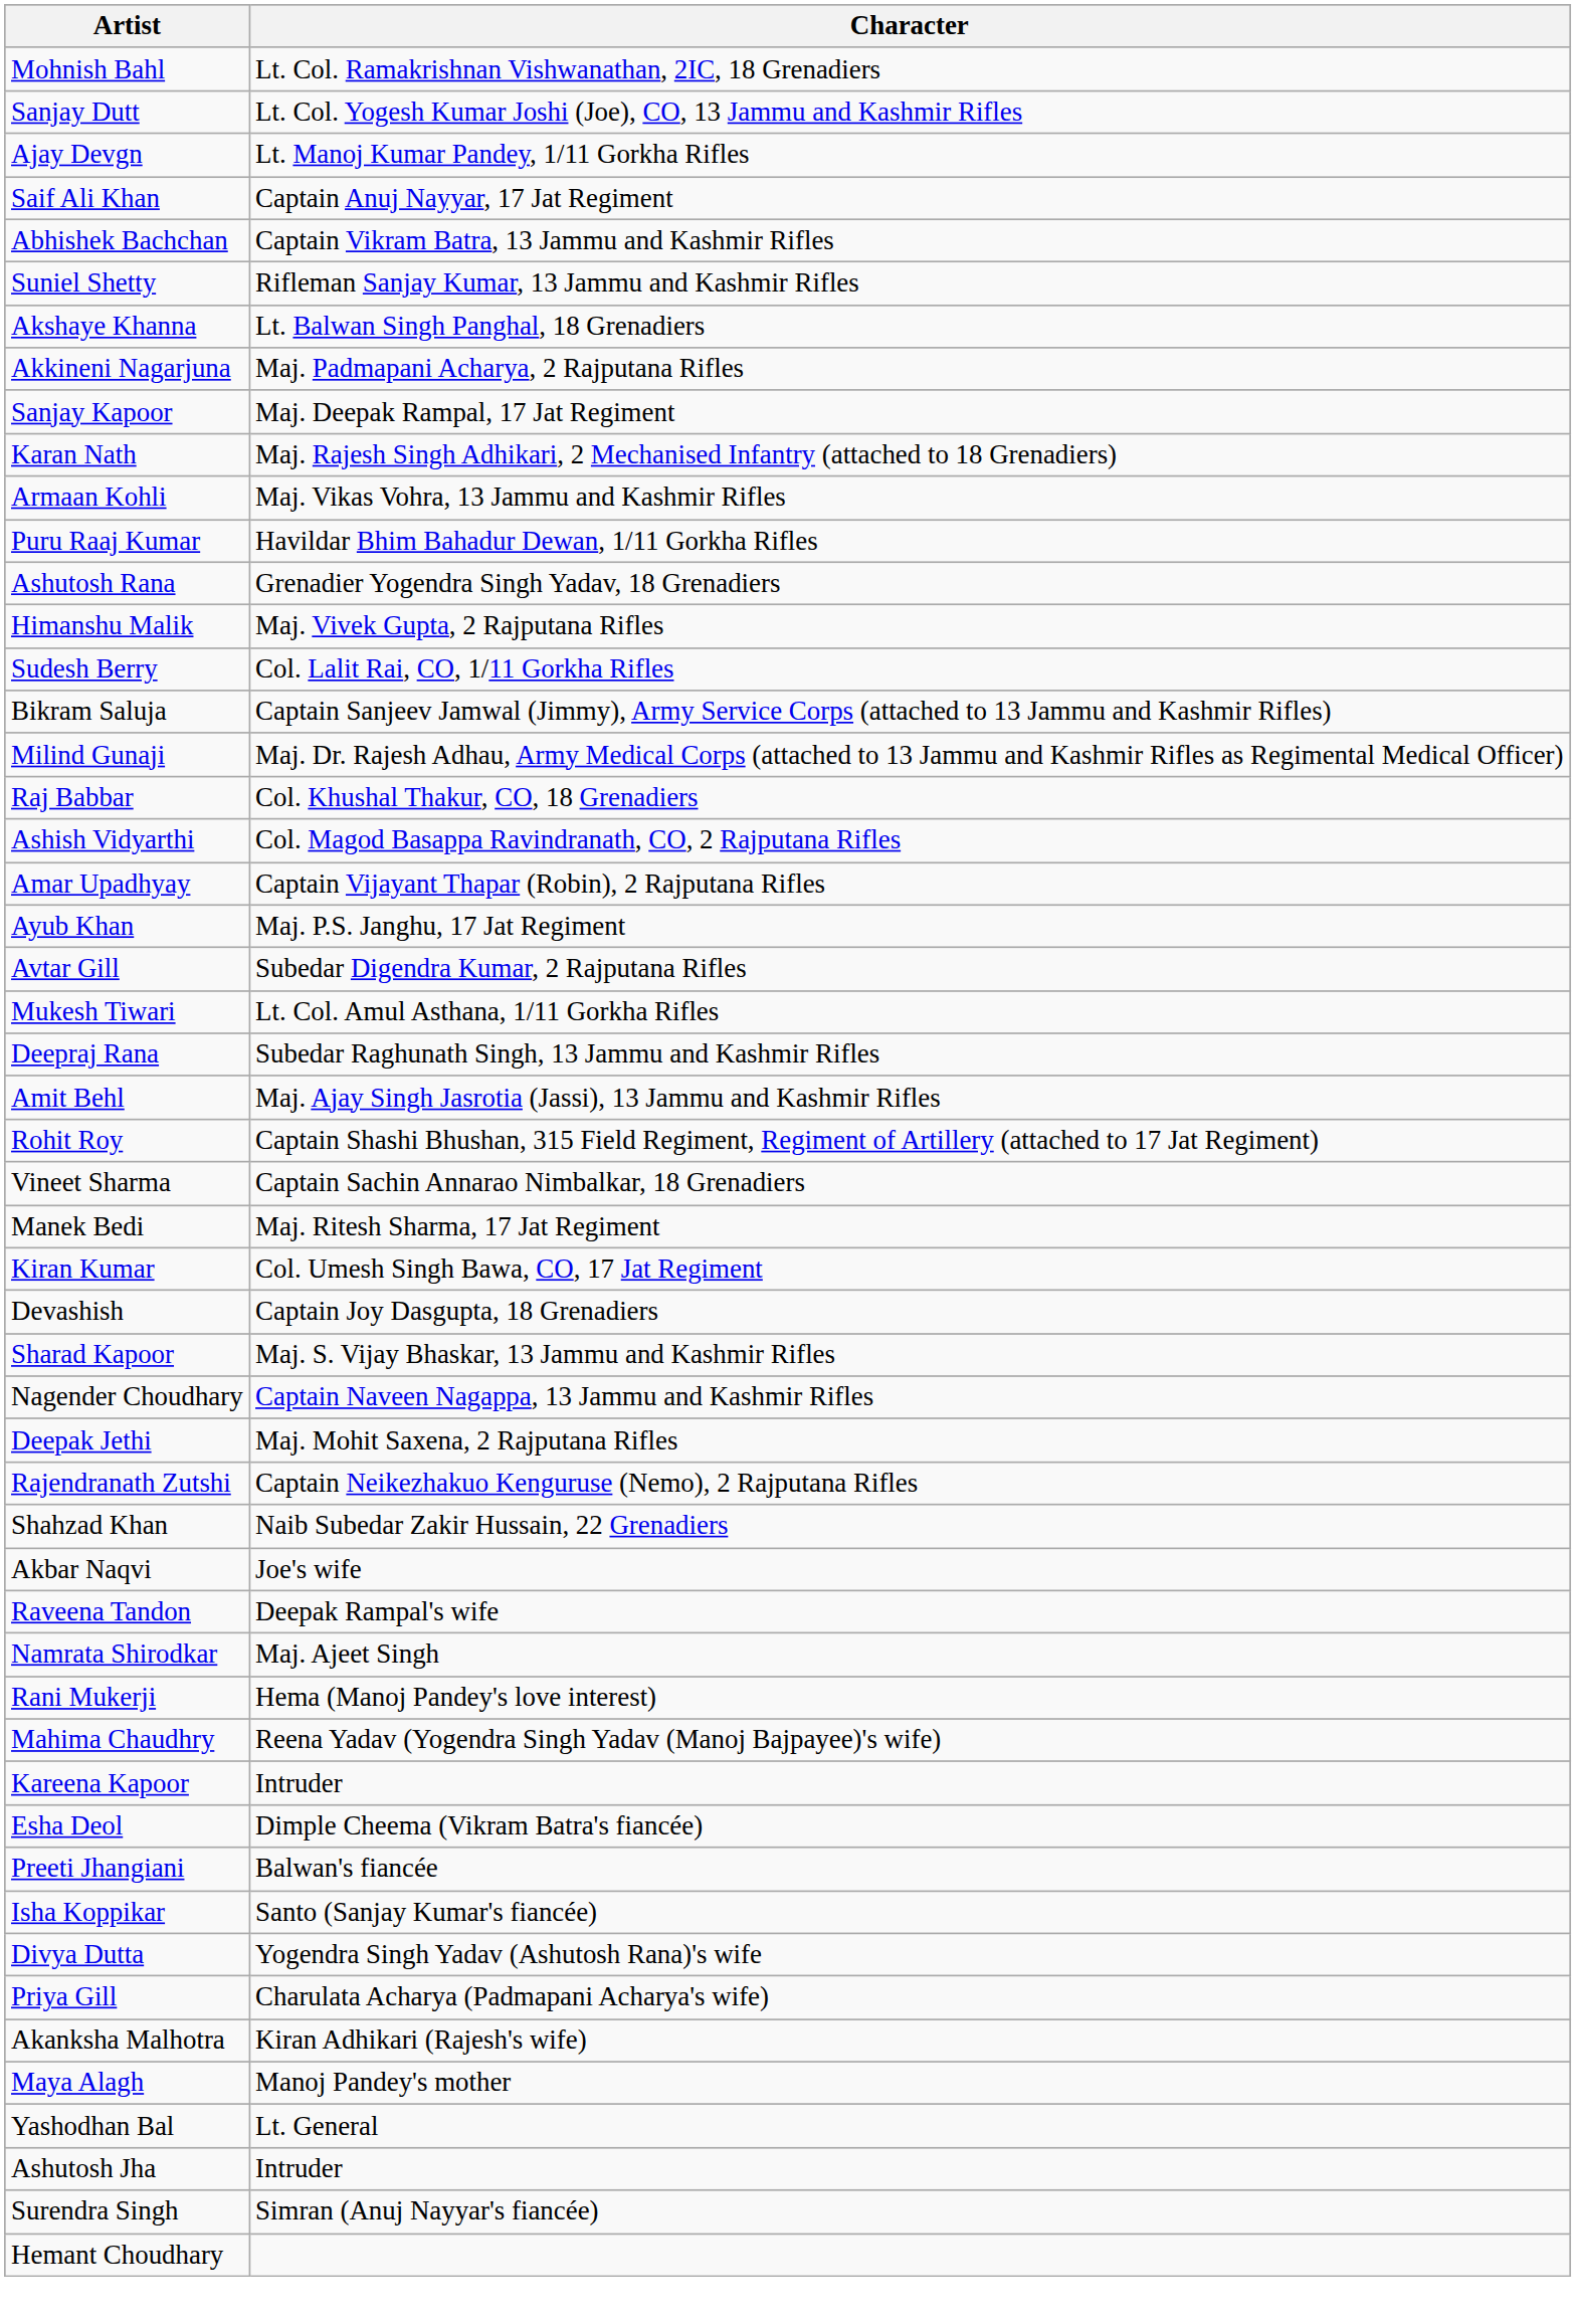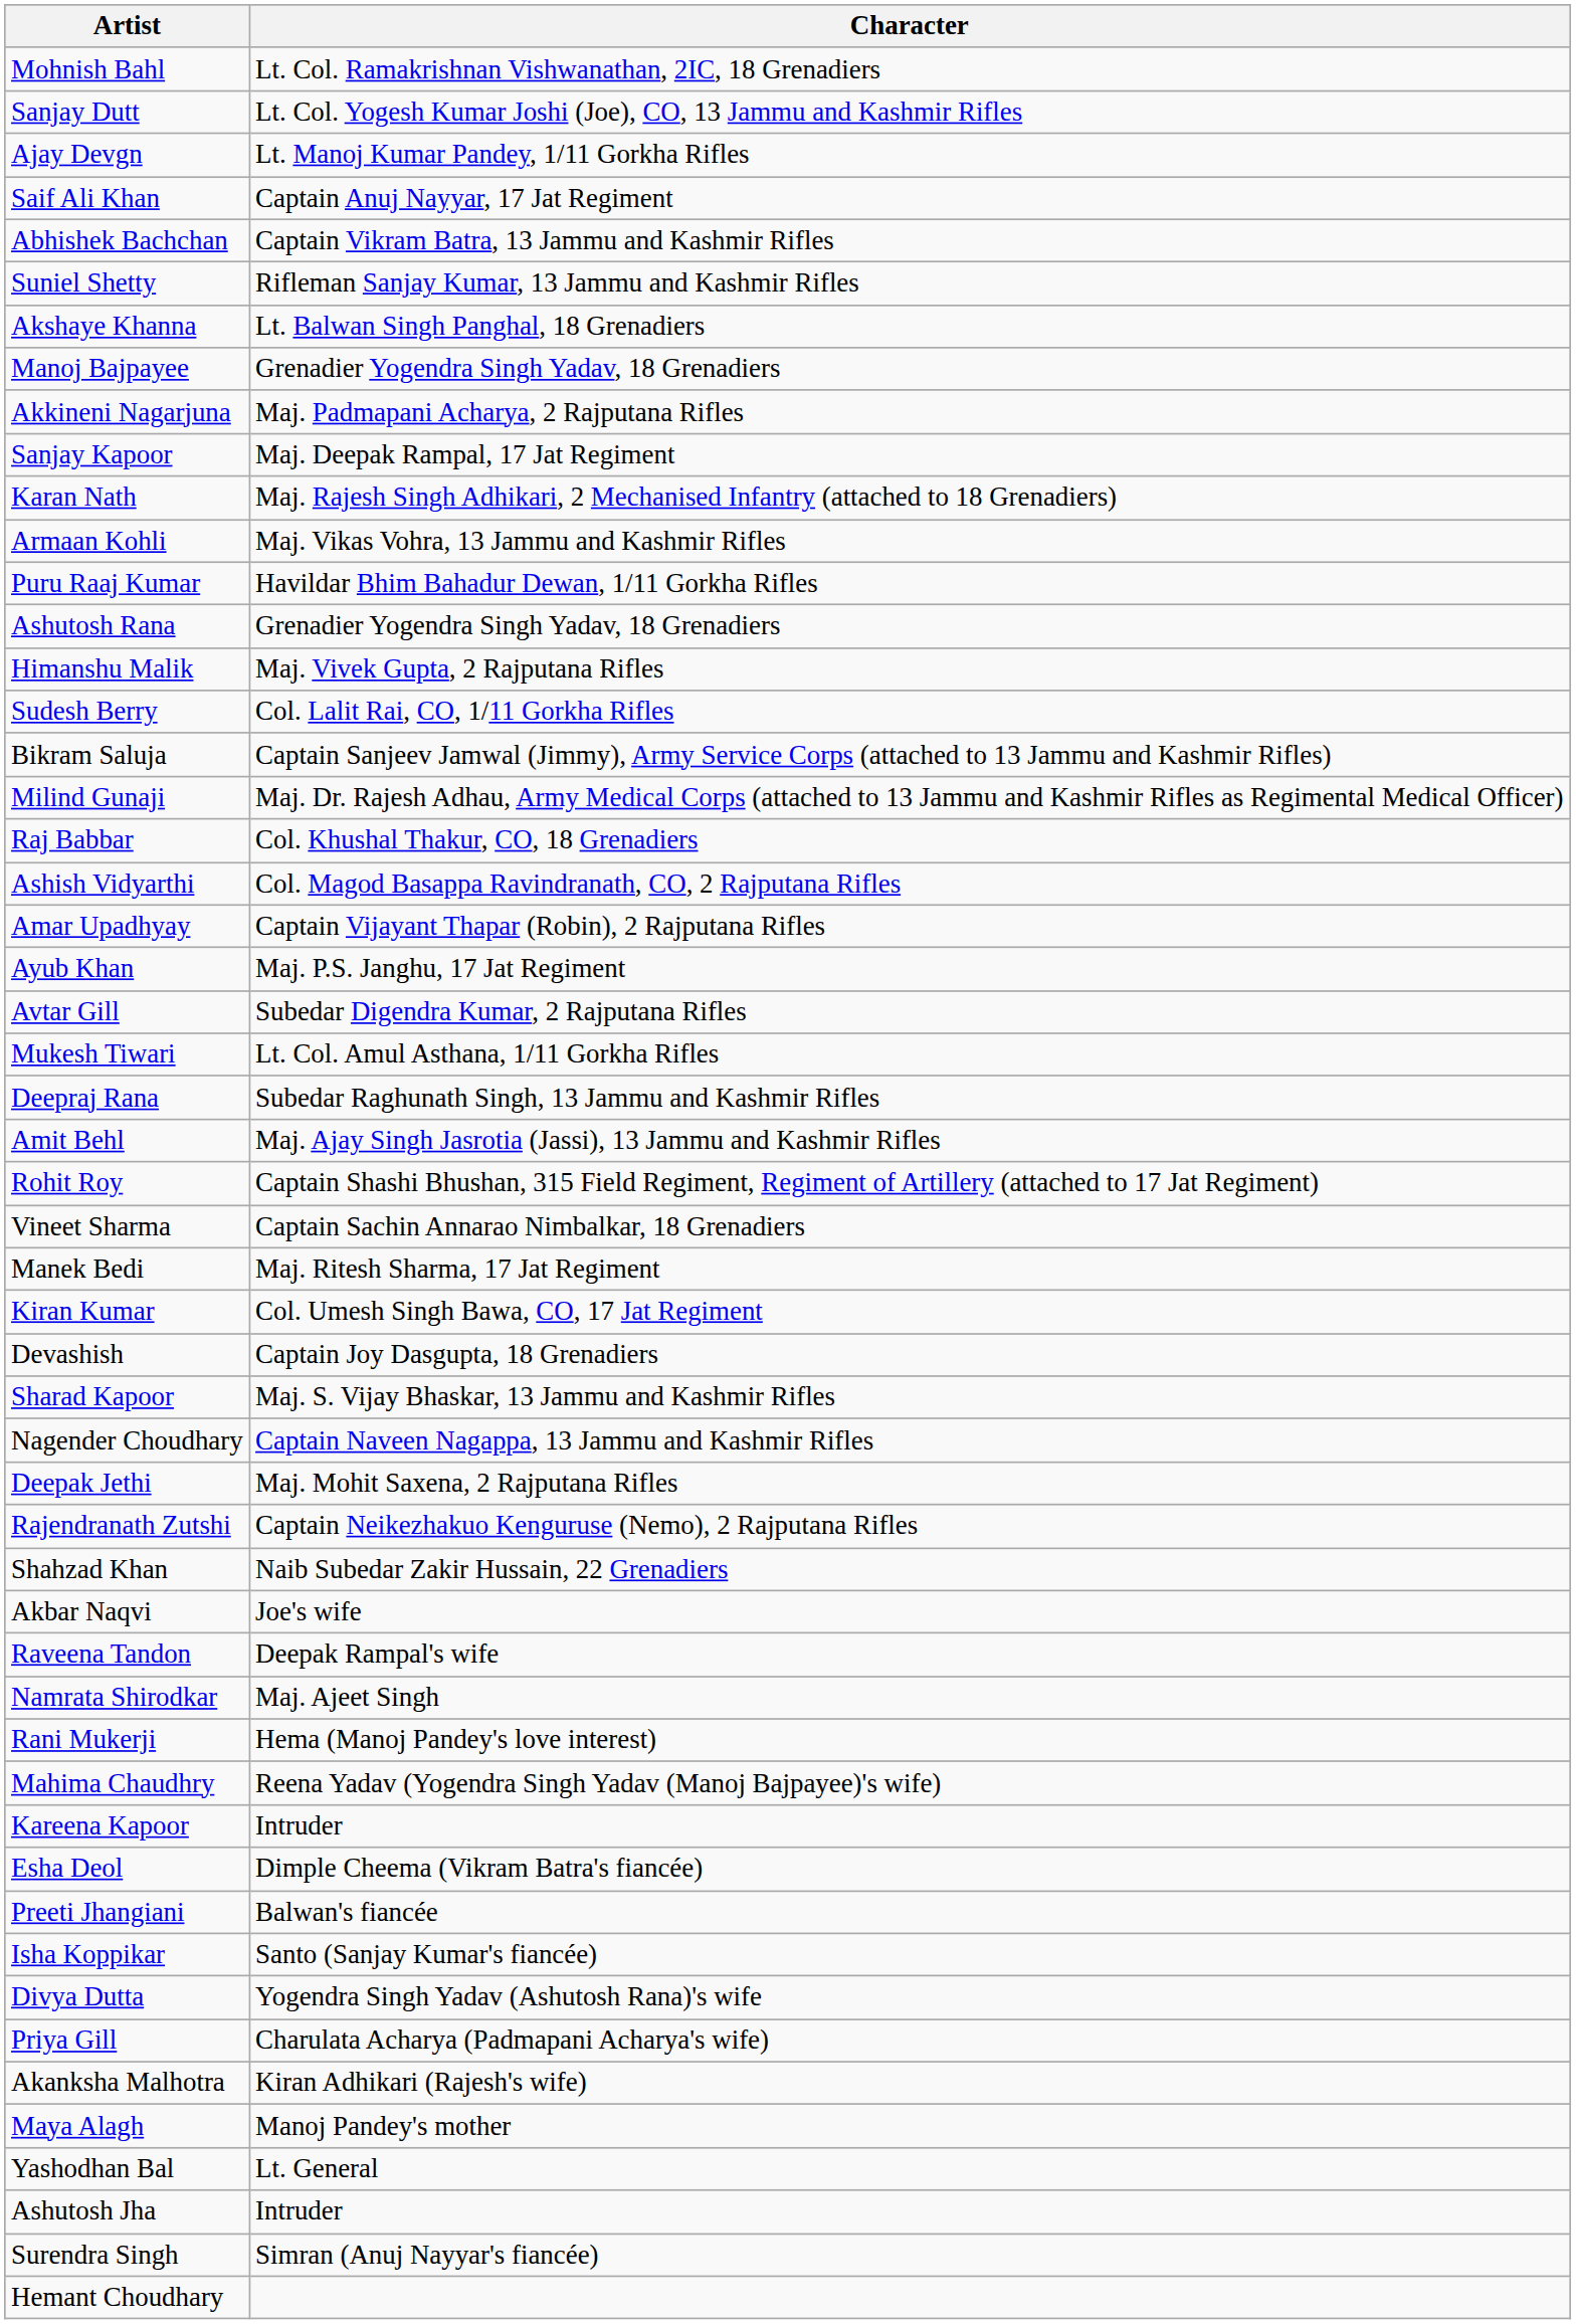+ row: Manoj Bajpayee | Grenadier Yogendra Singh Yadav, 18 Grenadiers
